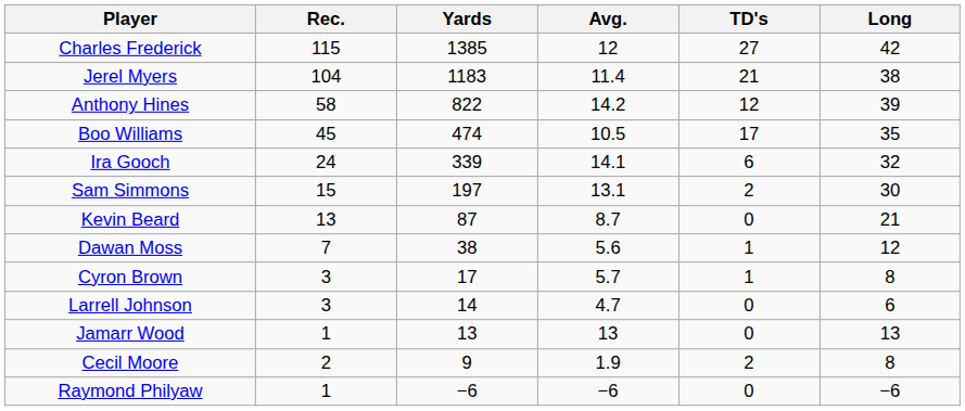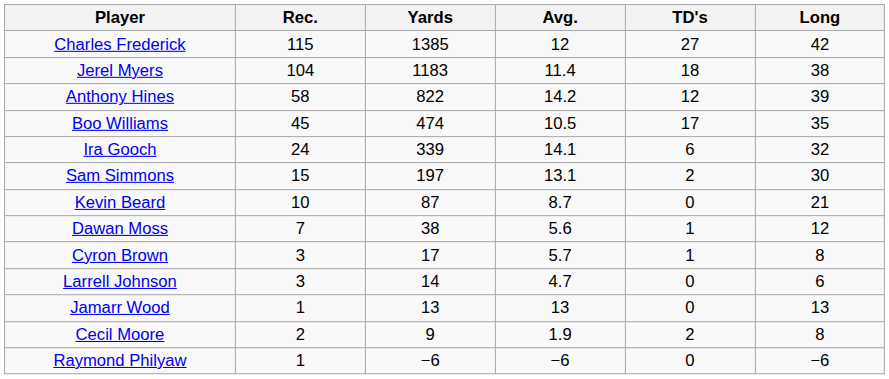Jerel Myers | TD's: 21 -> 18
Kevin Beard | Rec.: 13 -> 10
